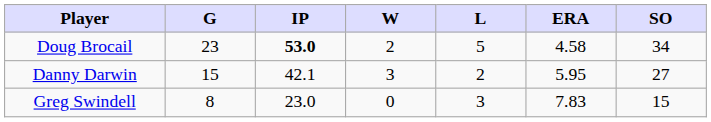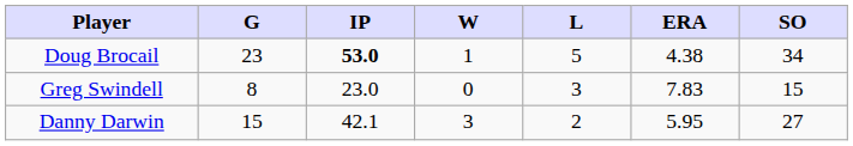Doug Brocail | W: 2 -> 1
Doug Brocail | ERA: 4.58 -> 4.38
rows swapped: Danny Darwin <-> Greg Swindell
